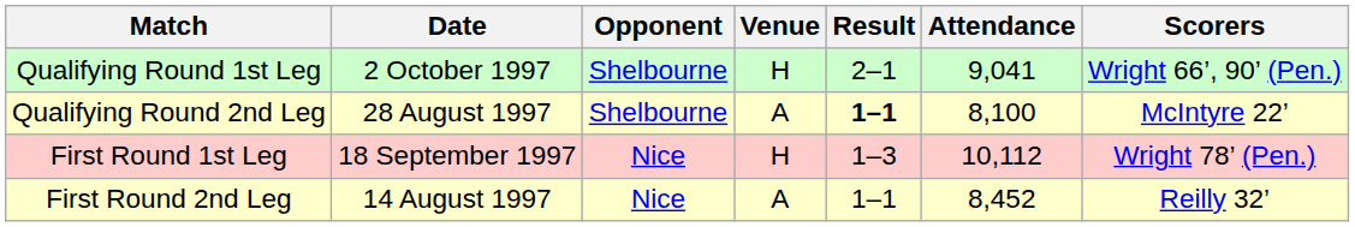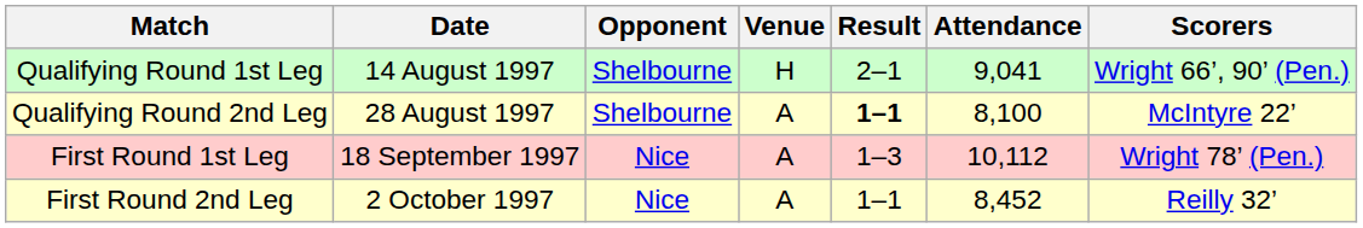Qualifying Round 1st Leg | Date: 2 October 1997 -> 14 August 1997
First Round 1st Leg | Venue: H -> A
First Round 2nd Leg | Date: 14 August 1997 -> 2 October 1997
